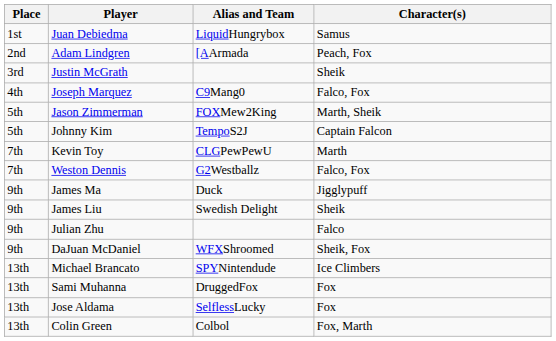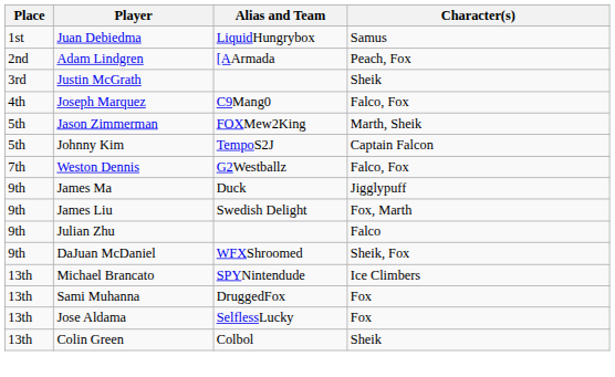- row: 7th | Kevin Toy | CLGPewPewU | Marth
James Liu | Character(s): Sheik -> Fox, Marth
Colin Green | Character(s): Fox, Marth -> Sheik
